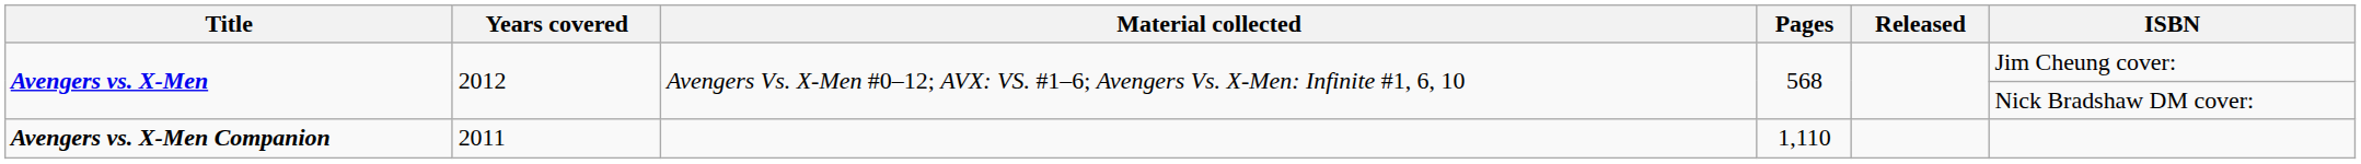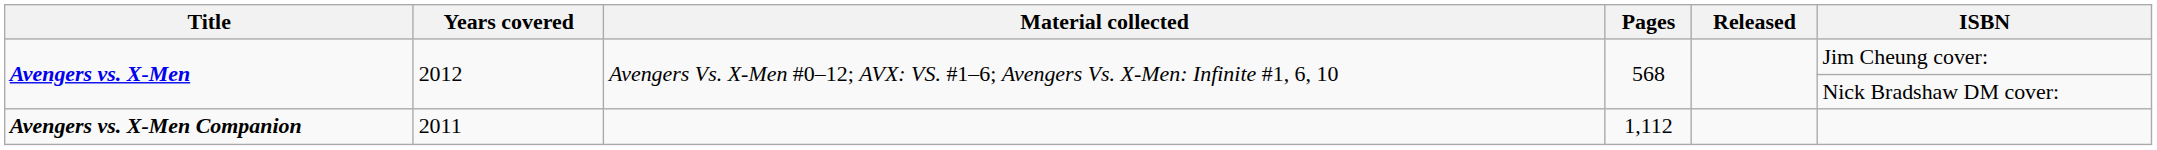Avengers vs. X-Men Companion | Pages: 1,110 -> 1,112
